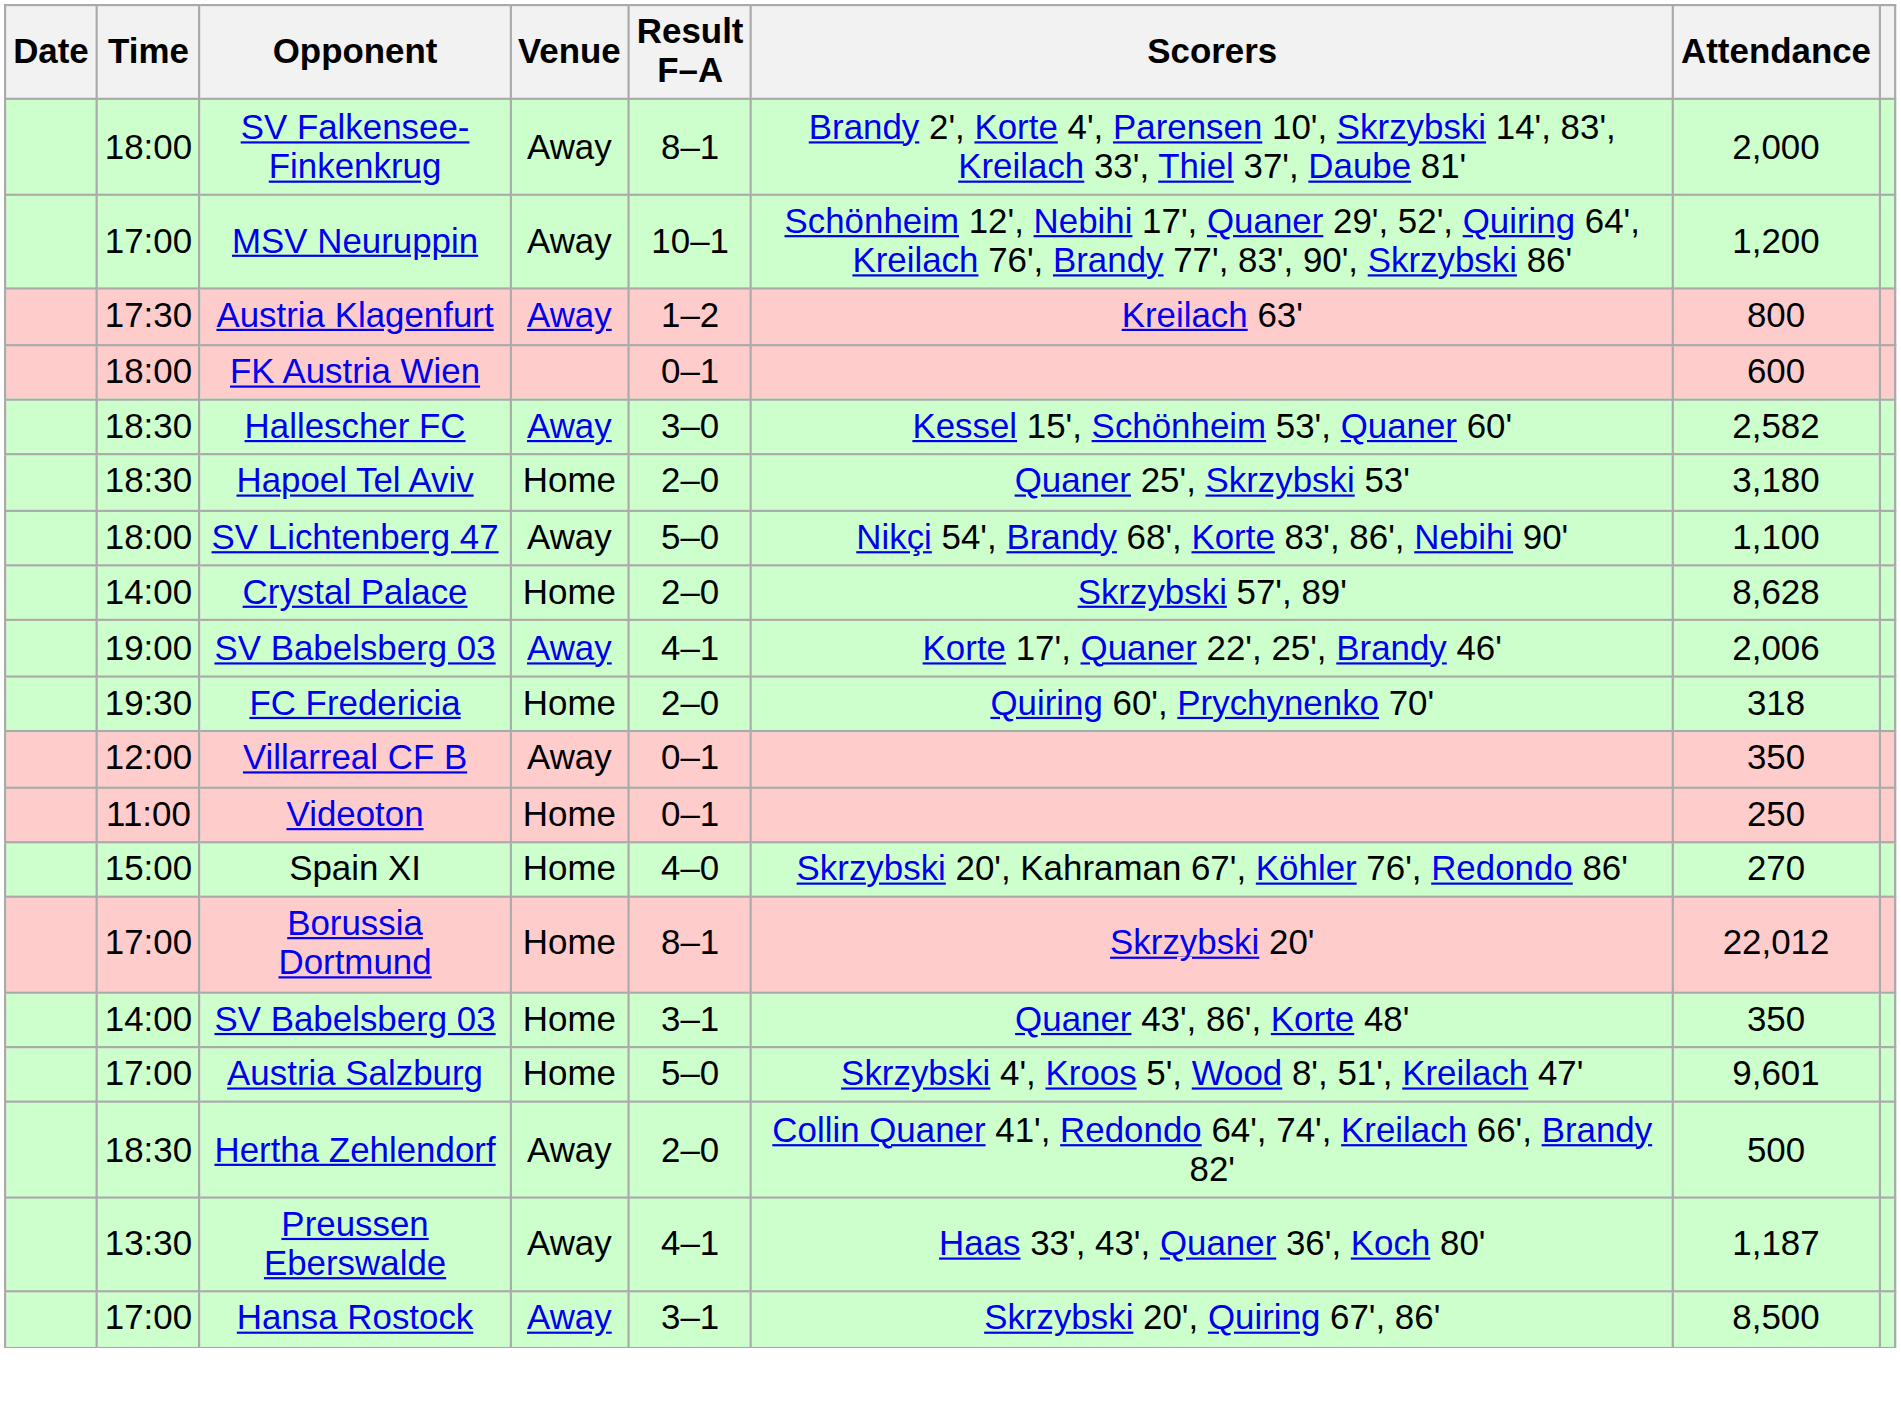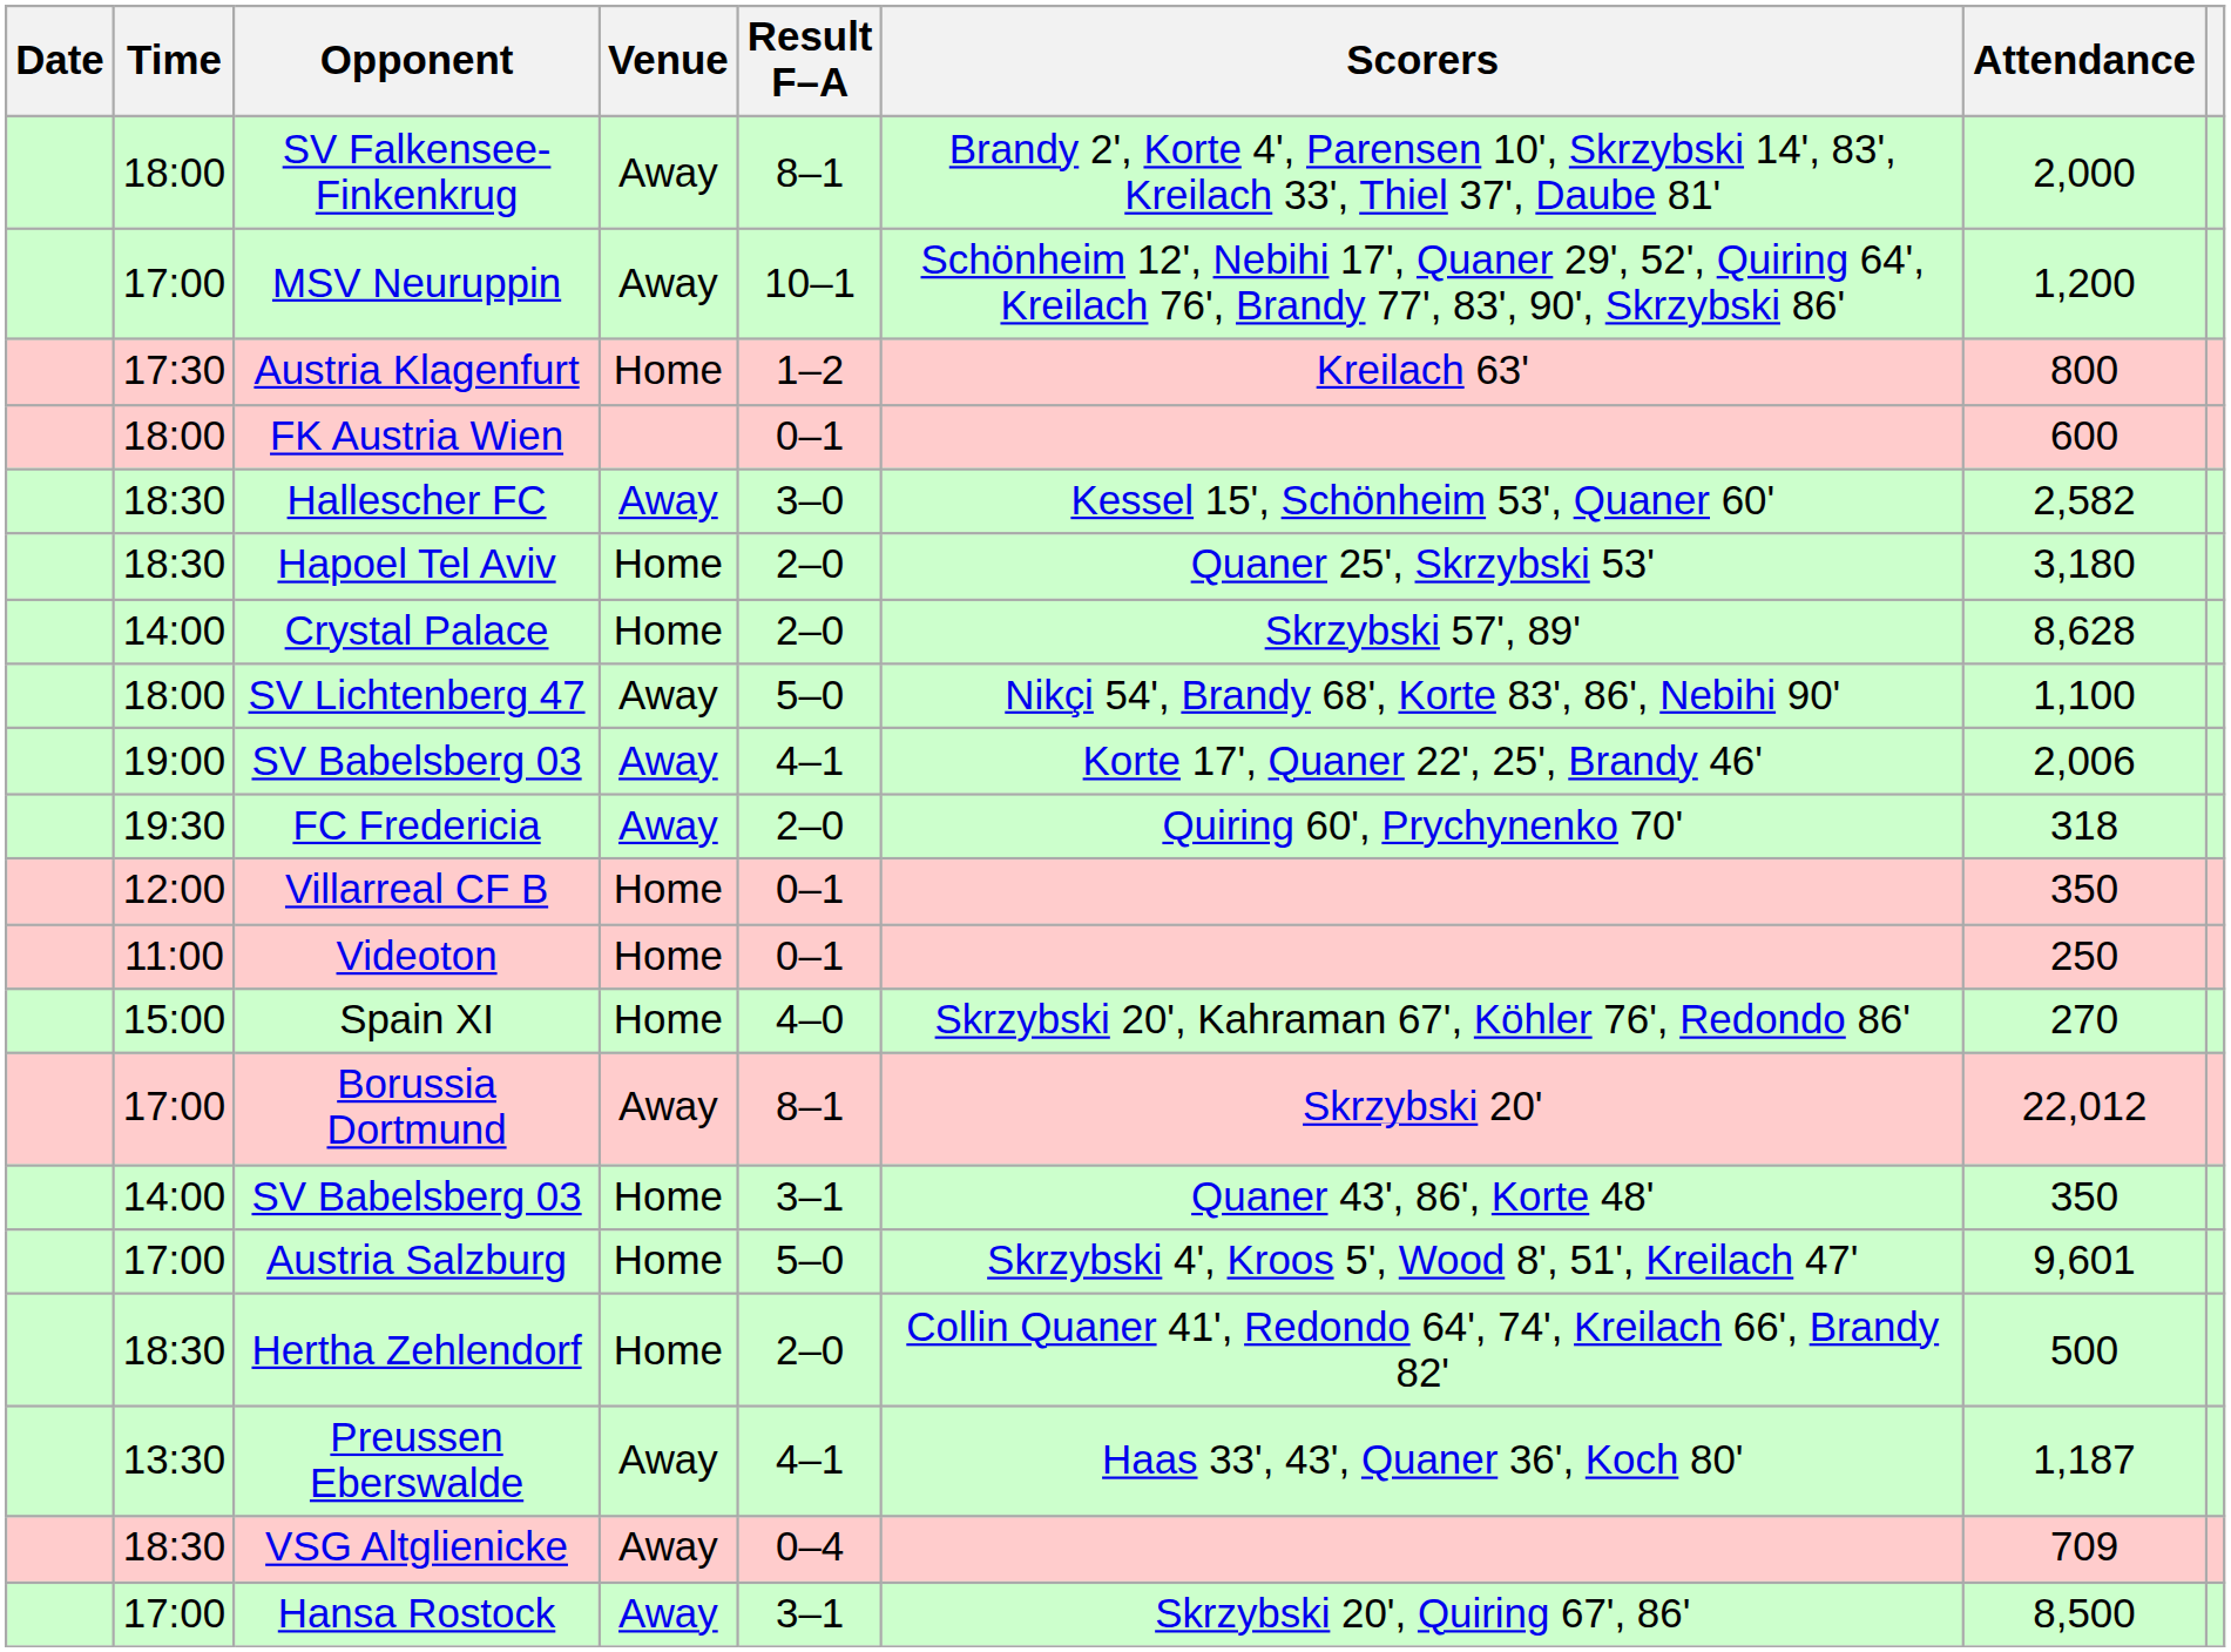Austria Klagenfurt | Venue: Away -> Home
rows swapped: Crystal Palace <-> SV Lichtenberg 47
FC Fredericia | Venue: Home -> Away
Villarreal CF B | Venue: Away -> Home
Borussia Dortmund | Venue: Home -> Away
Hertha Zehlendorf | Venue: Away -> Home
+ row: 18:30 | VSG Altglienicke | Away | 0–4 | 709
